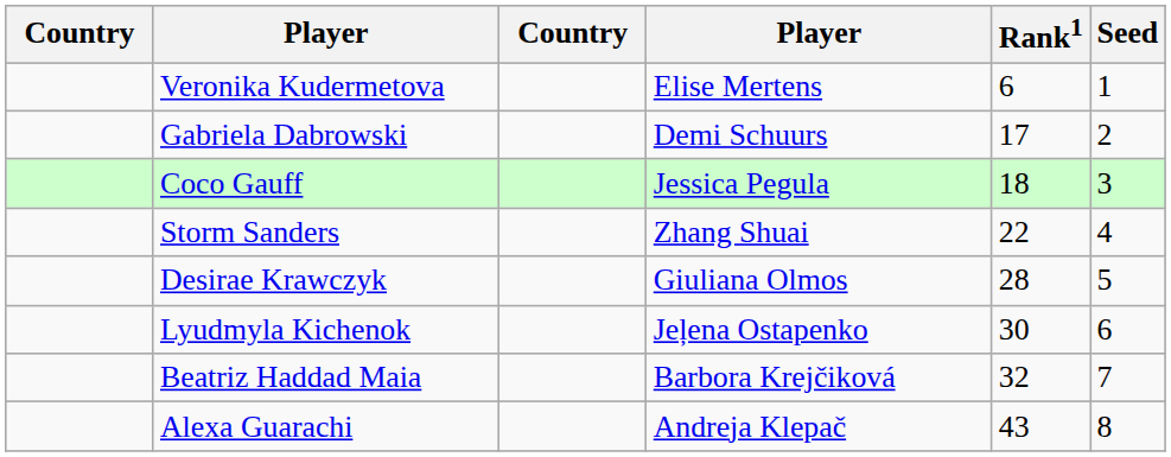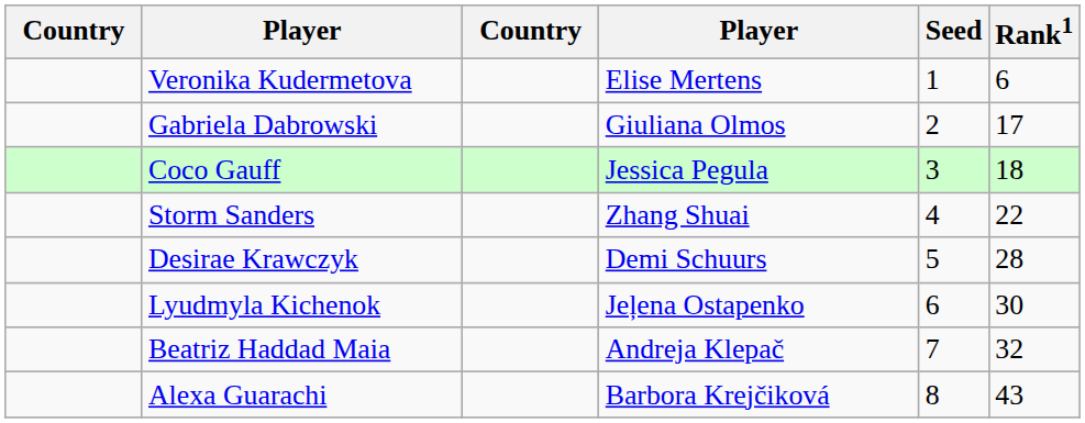columns swapped: Rank1 <-> Seed
Gabriela Dabrowski | column 4: Demi Schuurs -> Giuliana Olmos
Desirae Krawczyk | column 4: Giuliana Olmos -> Demi Schuurs
Beatriz Haddad Maia | column 4: Barbora Krejčiková -> Andreja Klepač
Alexa Guarachi | column 4: Andreja Klepač -> Barbora Krejčiková
